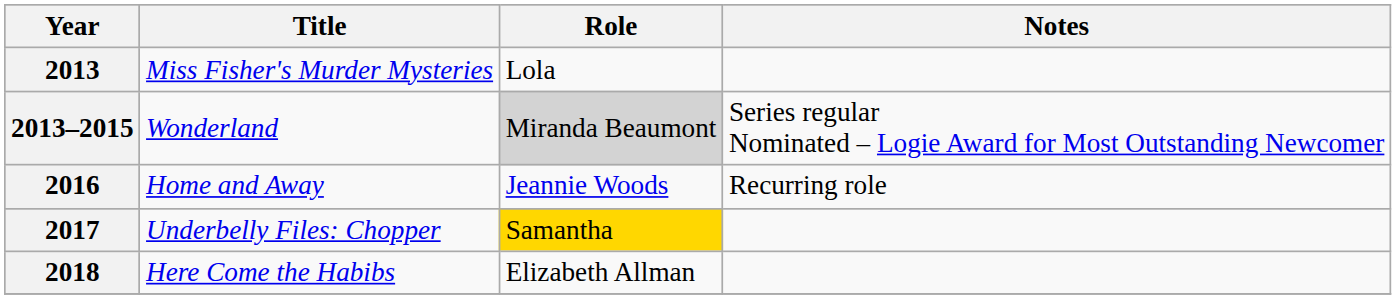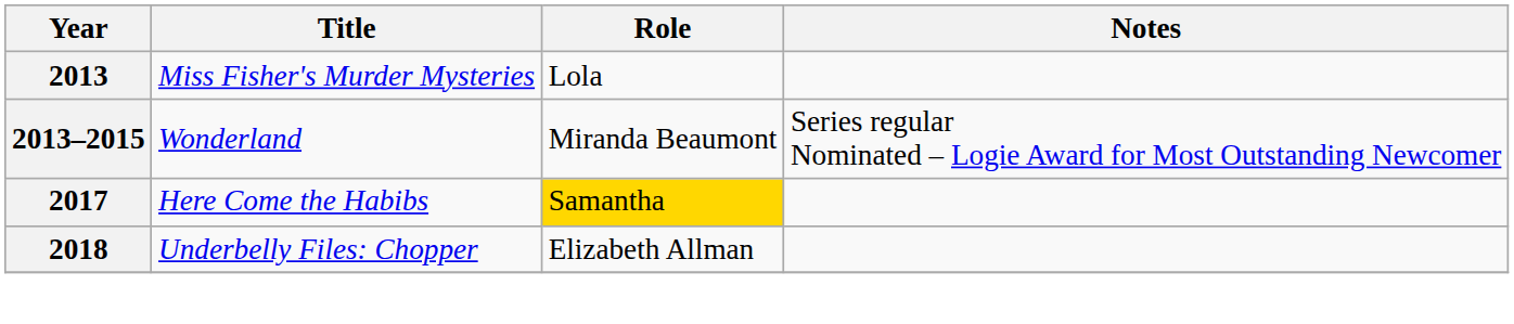2013–2015 | Role: lightgrey background -> no background
- row: 2016 | Home and Away | Jeannie Woods | Recurring role
2017 | Title: Underbelly Files: Chopper -> Here Come the Habibs
2018 | Title: Here Come the Habibs -> Underbelly Files: Chopper
